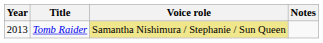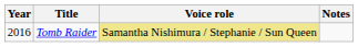Tomb Raider | Year: 2013 -> 2016
